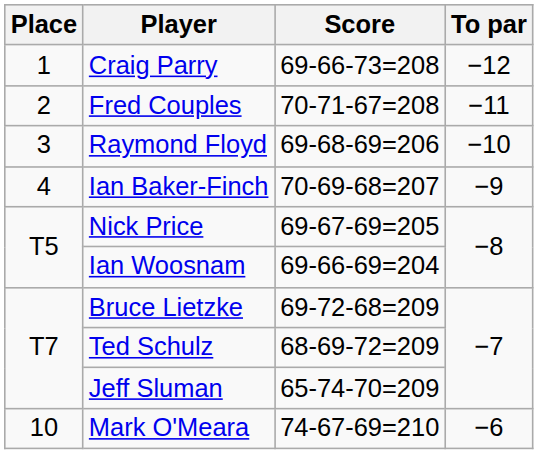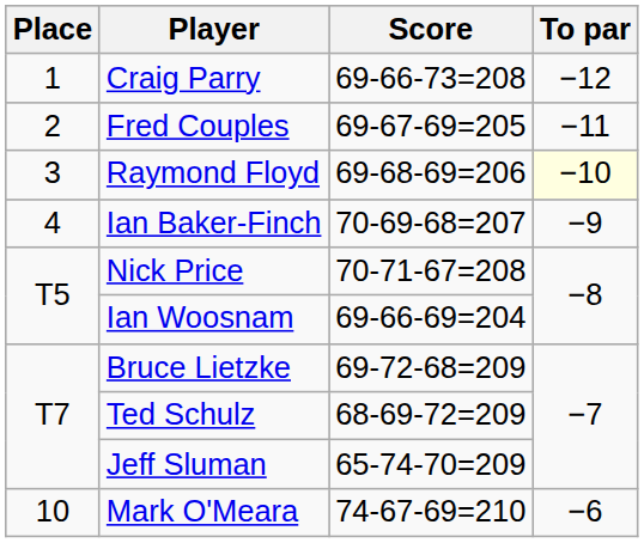Fred Couples | Score: 70-71-67=208 -> 69-67-69=205
Raymond Floyd | To par: no background -> lightyellow background
Nick Price | Score: 69-67-69=205 -> 70-71-67=208
